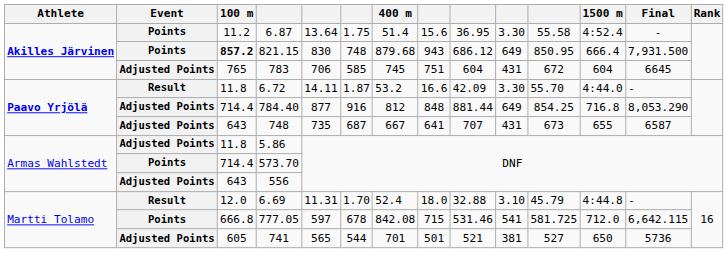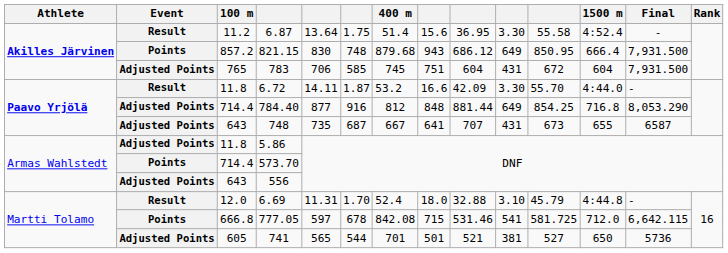6.87 | Event: Points -> Result
821.15 | 100 m: bold -> normal
783 | Final: 6645 -> 7,931.500
